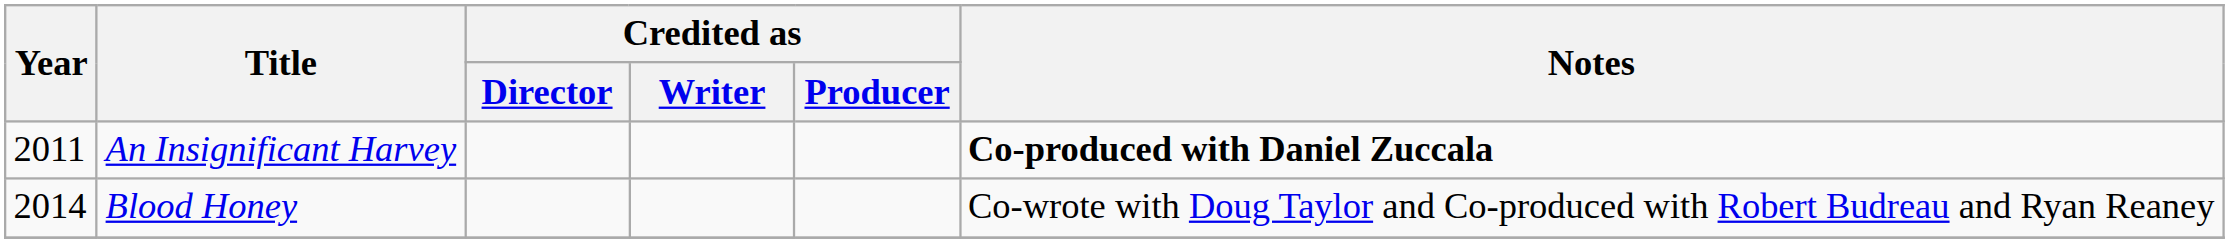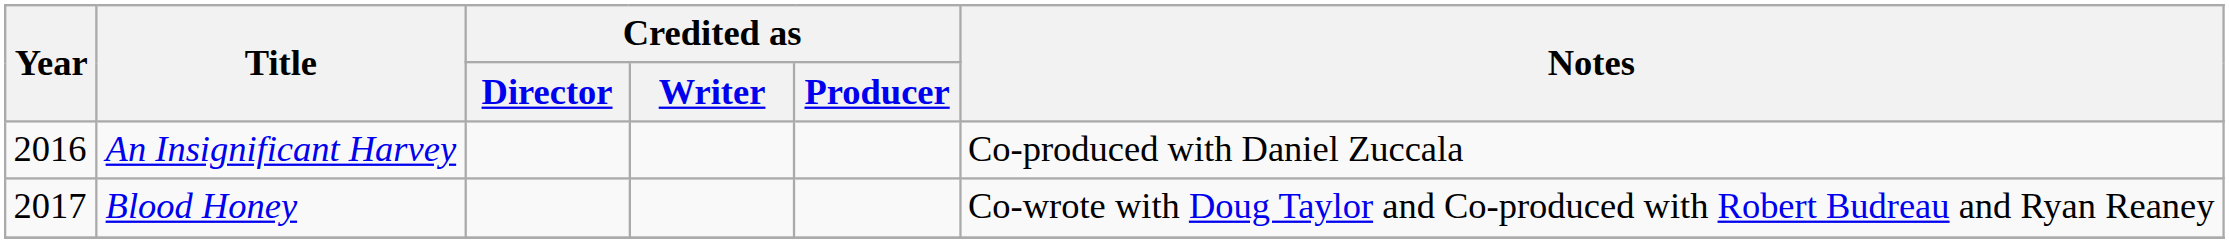An Insignificant Harvey | Year: 2011 -> 2016
An Insignificant Harvey | Notes: bold -> normal
Blood Honey | Year: 2014 -> 2017
